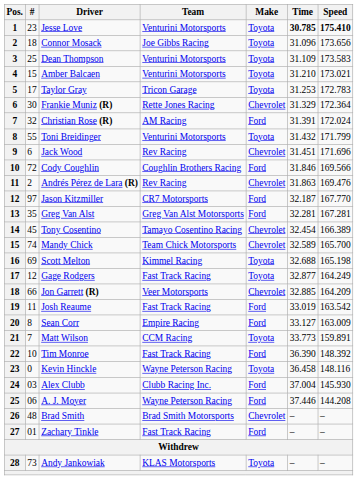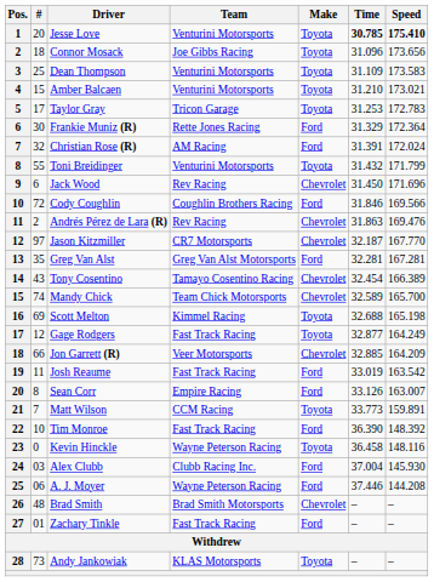Jesse Love | #: 23 -> 20
Frankie Muniz (R) | Make: Chevrolet -> Ford
Jack Wood | Time: 31.451 -> 31.450
Jason Kitzmiller | Make: Ford -> Chevrolet
Tony Cosentino | #: 45 -> 43
Sean Corr | Time: 33.127 -> 33.126
Sean Corr | Speed: 163.009 -> 163.007
